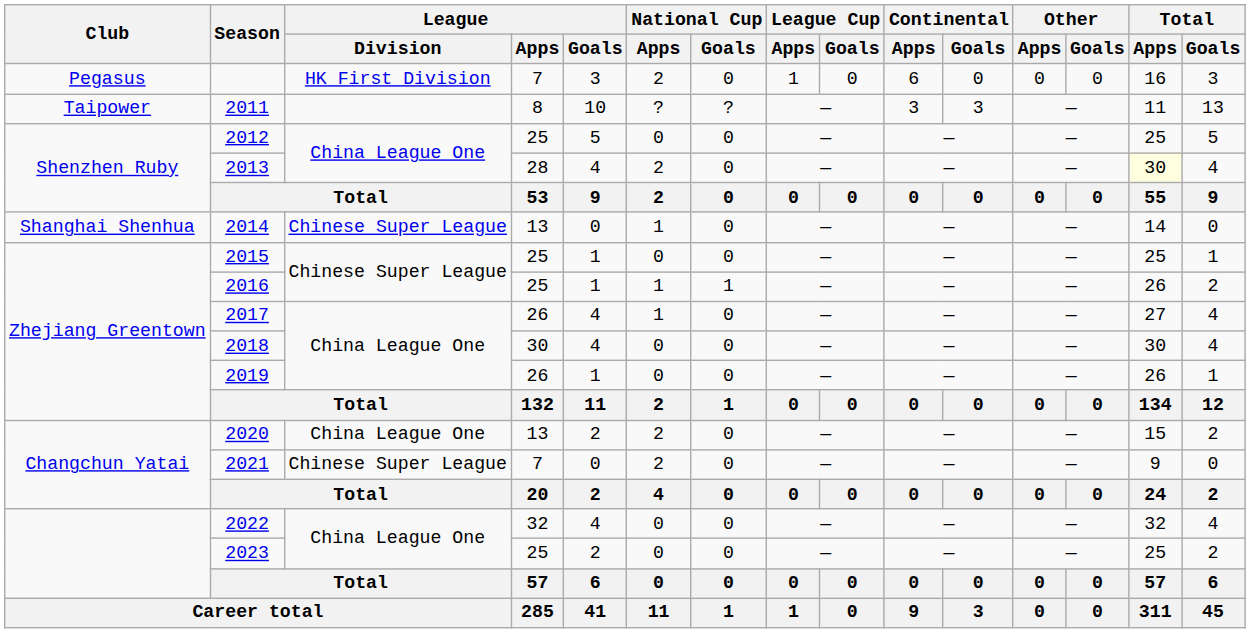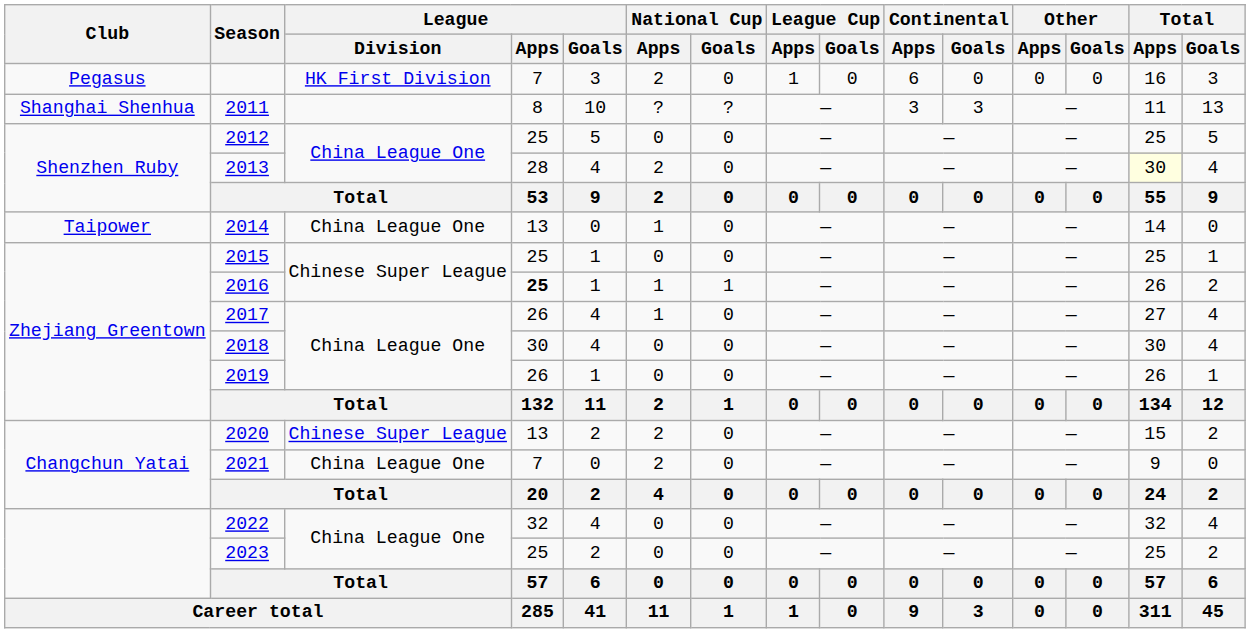2011 | Club: Taipower -> Shanghai Shenhua
2014 | Club: Shanghai Shenhua -> Taipower
2014 | League / Division: Chinese Super League -> China League One
2016 | League / Apps: normal -> bold
2020 | League / Division: China League One -> Chinese Super League
2021 | League / Division: Chinese Super League -> China League One
